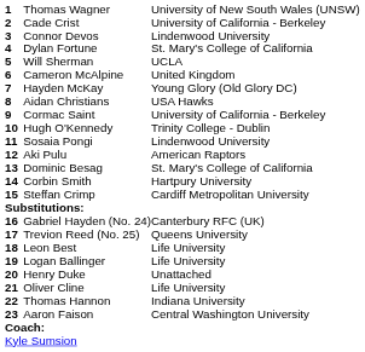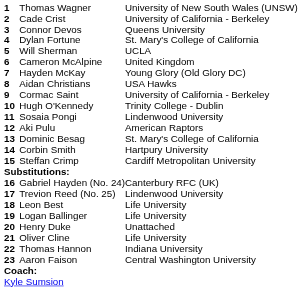Connor Devos | column 3: Lindenwood University -> Queens University
Trevion Reed (No. 25) | column 3: Queens University -> Lindenwood University
